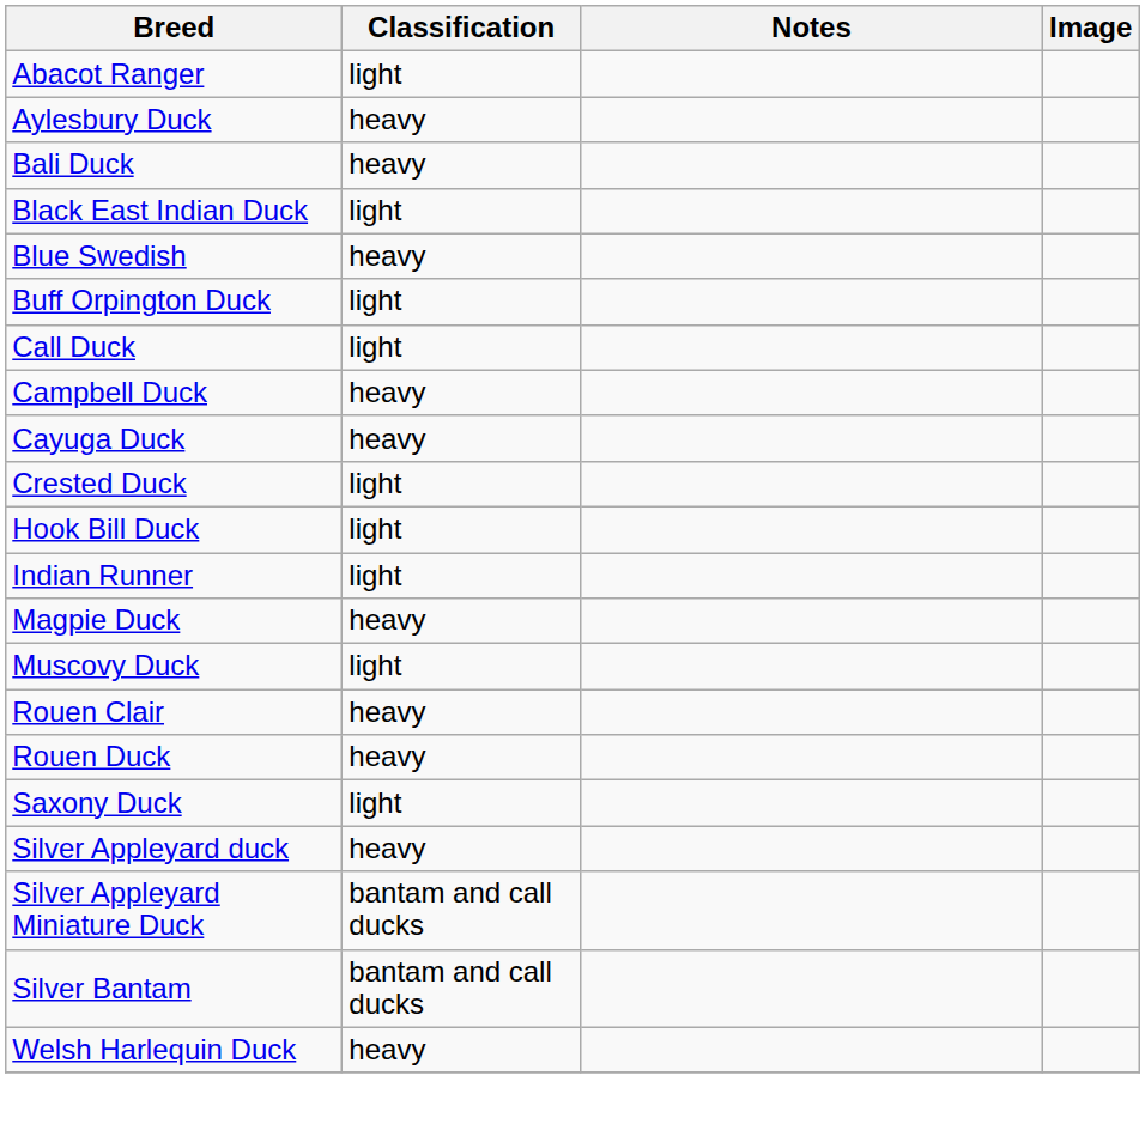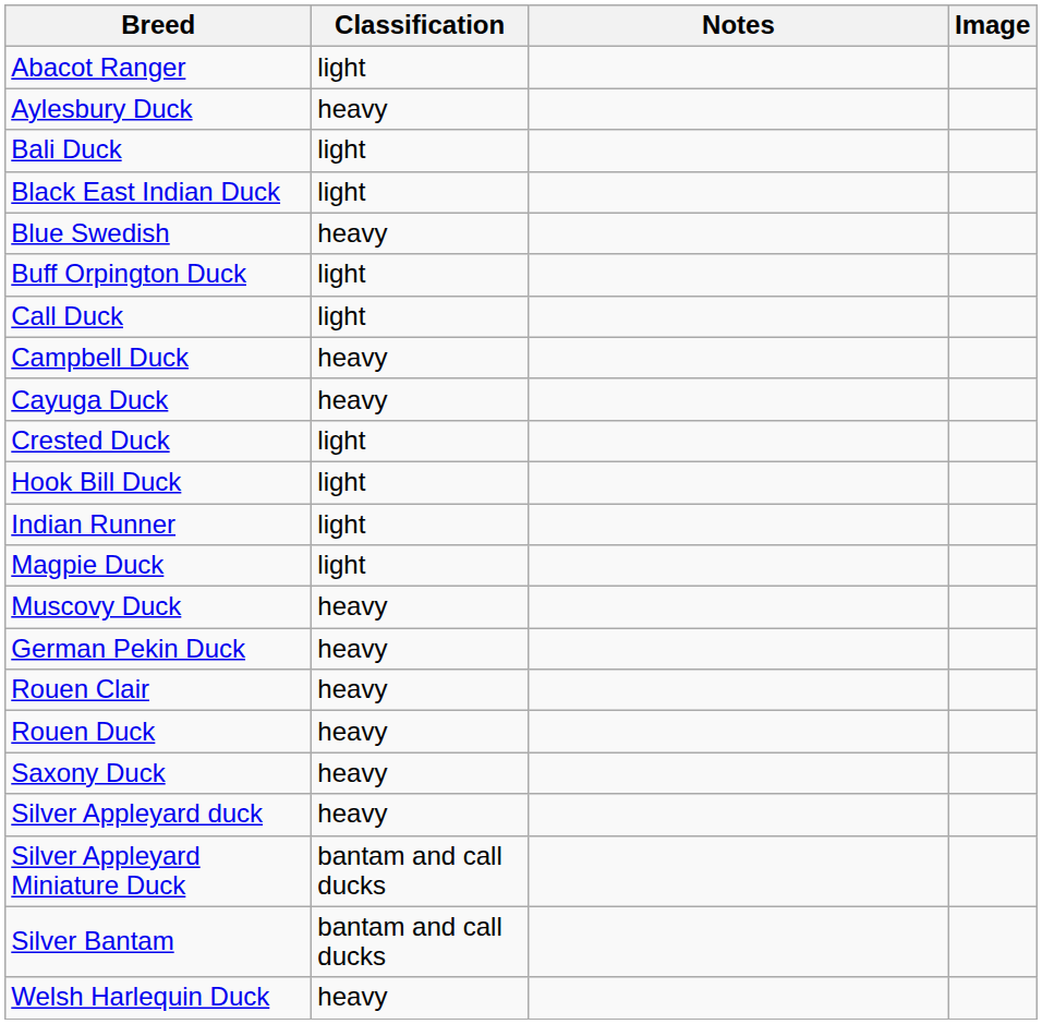Bali Duck | Classification: heavy -> light
Magpie Duck | Classification: heavy -> light
Muscovy Duck | Classification: light -> heavy
+ row: German Pekin Duck | heavy
Saxony Duck | Classification: light -> heavy
